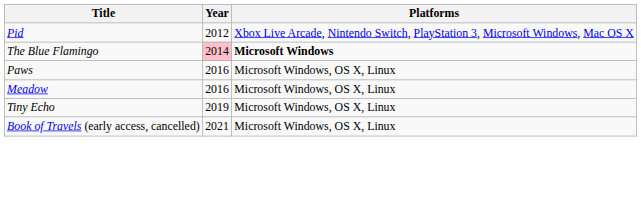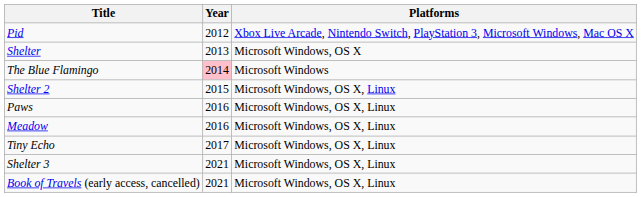+ row: Shelter | 2013 | Microsoft Windows, OS X
The Blue Flamingo | Platforms: bold -> normal
+ row: Shelter 2 | 2015 | Microsoft Windows, OS X, Linux
Tiny Echo | Year: 2019 -> 2017
+ row: Shelter 3 | 2021 | Microsoft Windows, OS X, Linux
